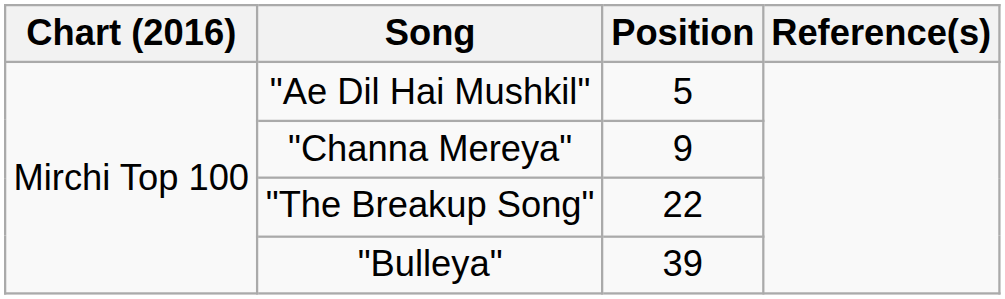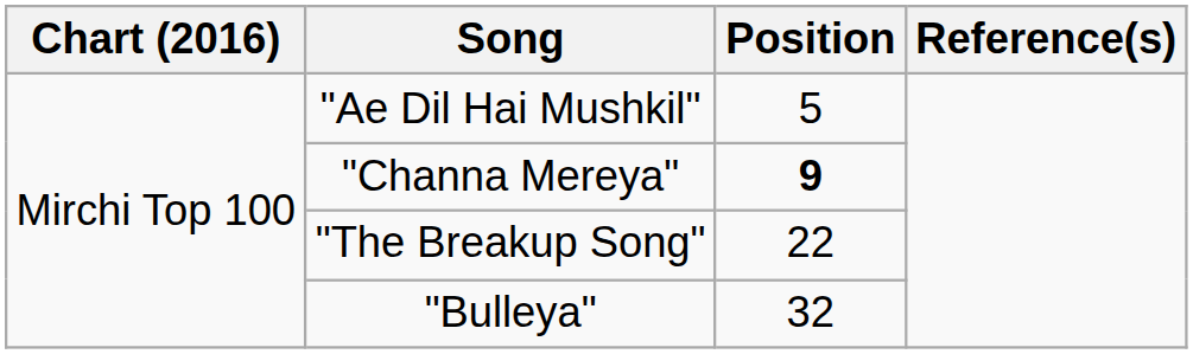"Channa Mereya" | Position: normal -> bold
"Bulleya" | Position: 39 -> 32
